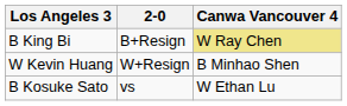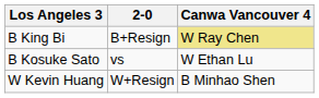rows swapped: W Kevin Huang <-> B Kosuke Sato
